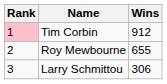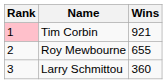Tim Corbin | Wins: 912 -> 921
Larry Schmittou | Wins: 306 -> 360
